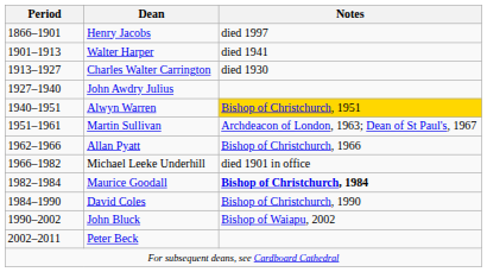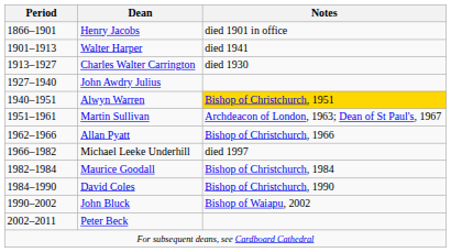Henry Jacobs | Notes: died 1997 -> died 1901 in office
Michael Leeke Underhill | Notes: died 1901 in office -> died 1997
Maurice Goodall | Notes: bold -> normal
